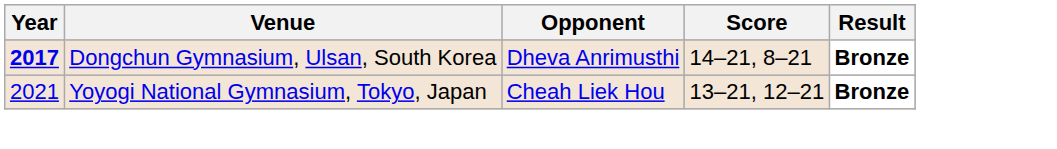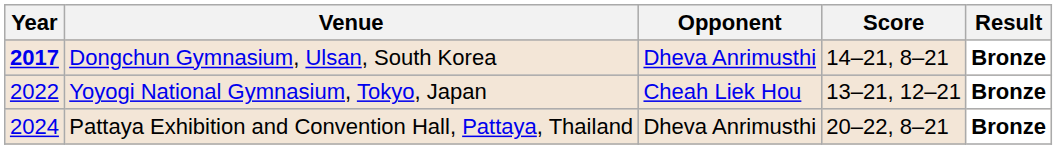Yoyogi National Gymnasium, Tokyo, Japan | Year: 2021 -> 2022
+ row: 2024 | Pattaya Exhibition and Convention Hall, Pattaya, Thailand | Dheva Anrimusthi | 20–22, 8–21 | Bronze
